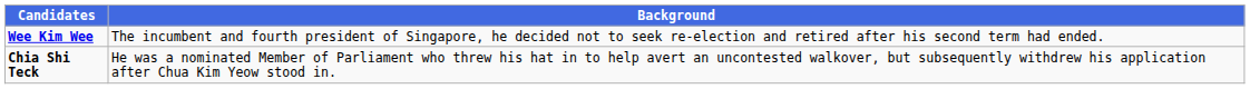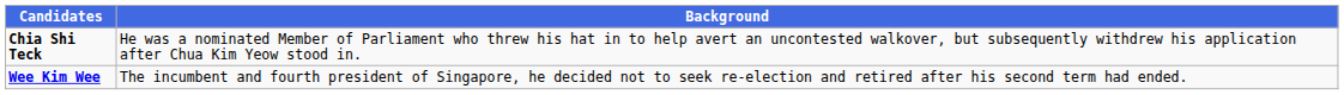rows swapped: Wee Kim Wee <-> Chia Shi Teck
